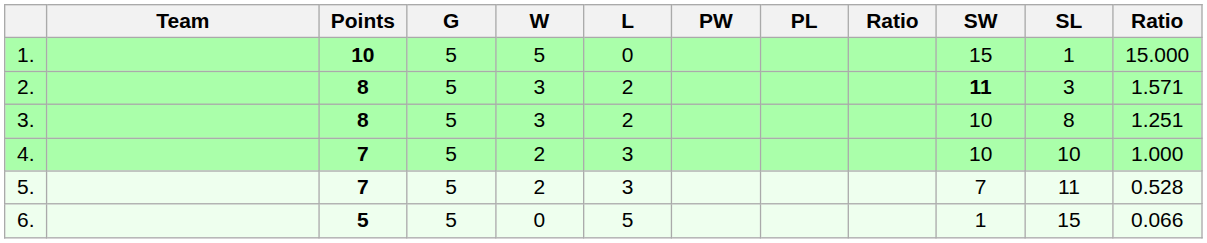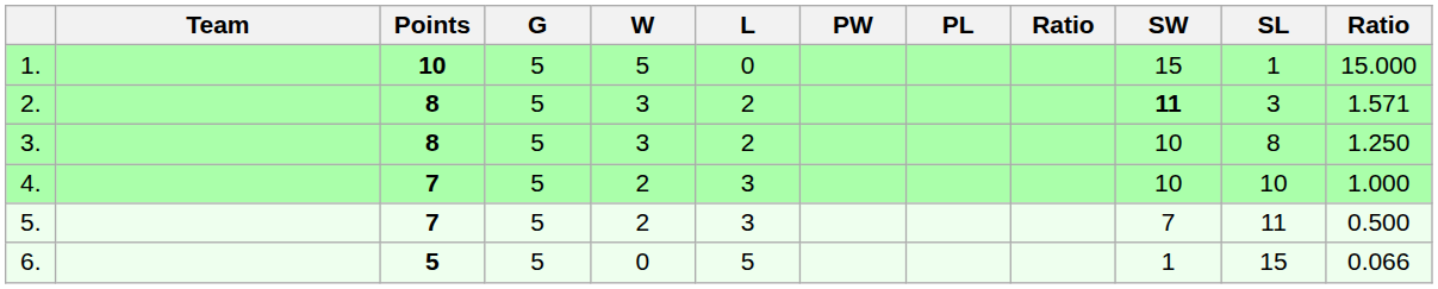3. | column 12: 1.251 -> 1.250
5. | column 12: 0.528 -> 0.500
